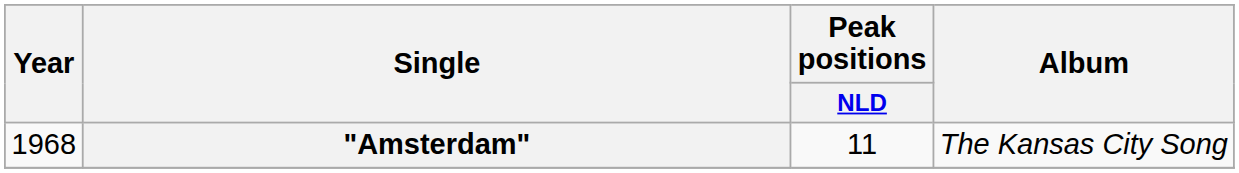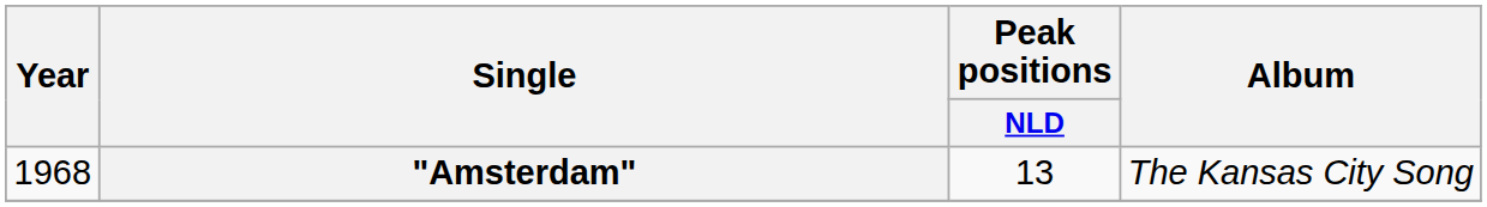"Amsterdam" | Peak positions / NLD: 11 -> 13
